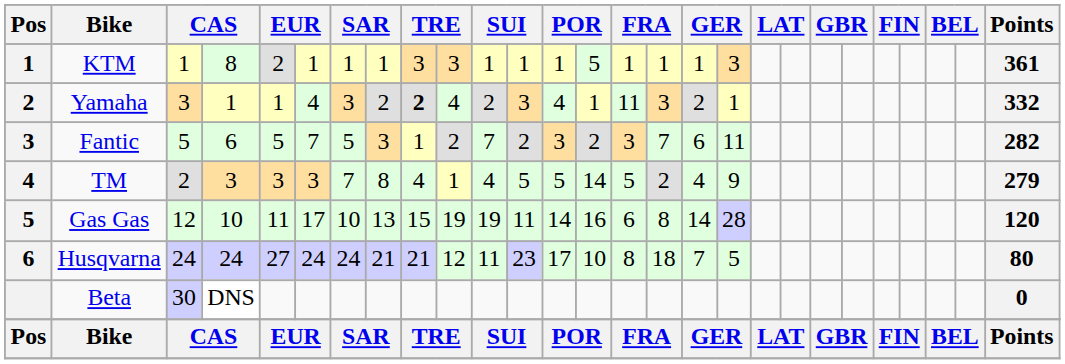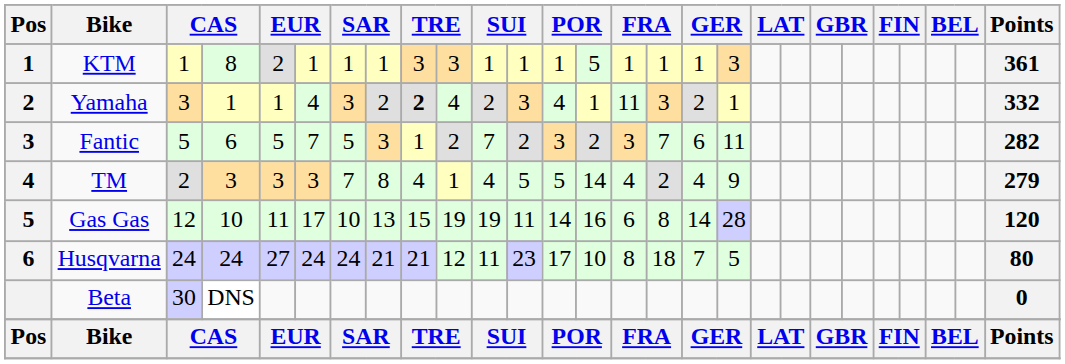TM | column 15: 5 -> 4
